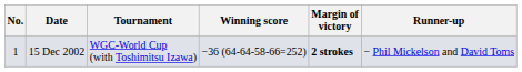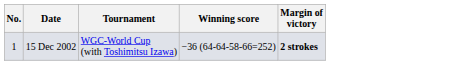- column: Runner-up | − Phil Mickelson and David Toms
